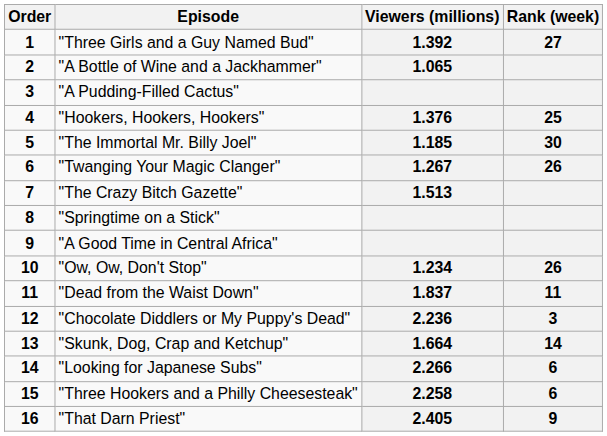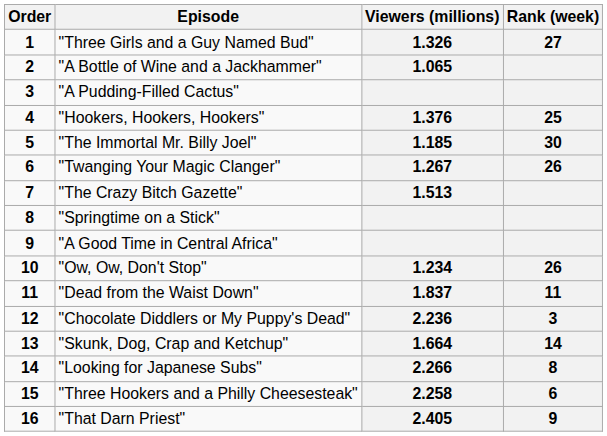"Three Girls and a Guy Named Bud" | Viewers (millions): 1.392 -> 1.326
"Looking for Japanese Subs" | Rank (week): 6 -> 8
